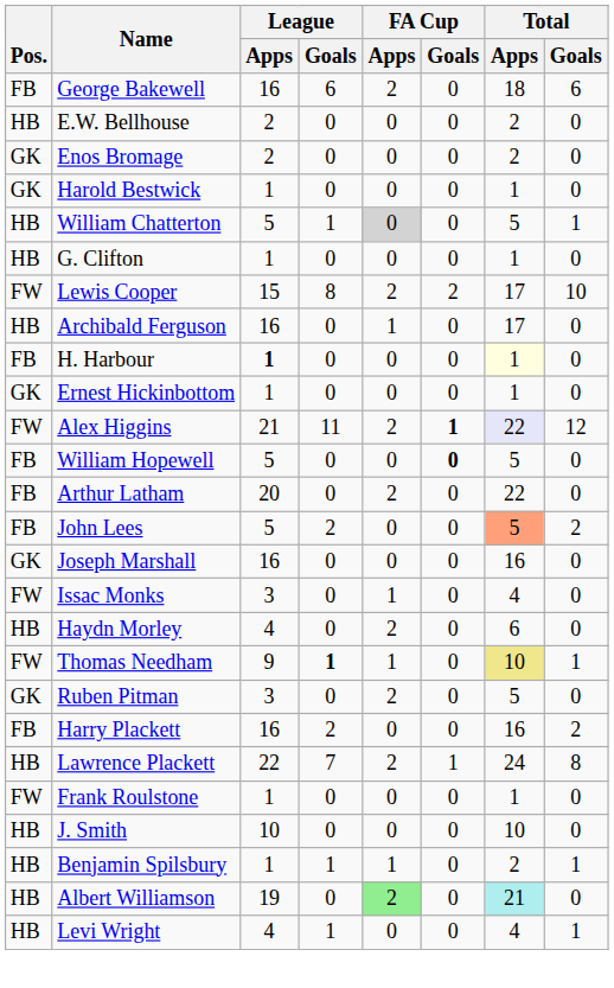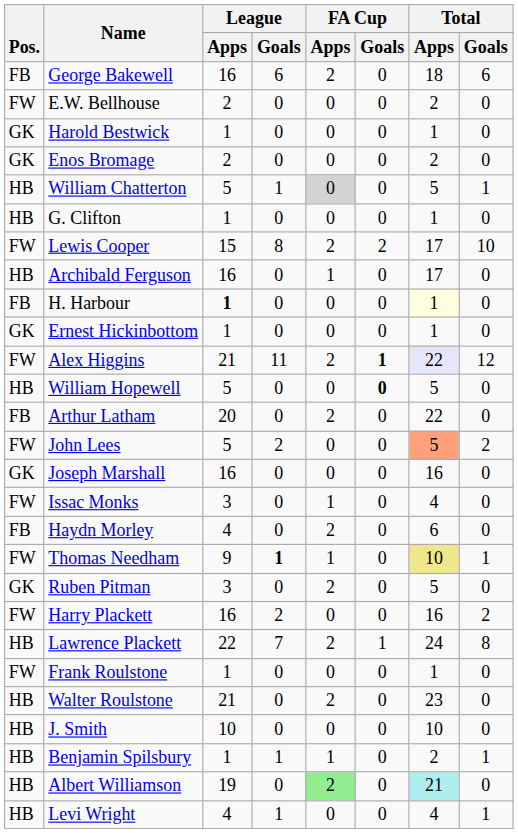E.W. Bellhouse | Pos.: HB -> FW
rows swapped: Harold Bestwick <-> Enos Bromage
William Hopewell | Pos.: FB -> HB
John Lees | Pos.: FB -> FW
Haydn Morley | Pos.: HB -> FB
Harry Plackett | Pos.: FB -> FW
+ row: HB | Walter Roulstone | 21 | 0 | 2 | 0 | 23 | 0
